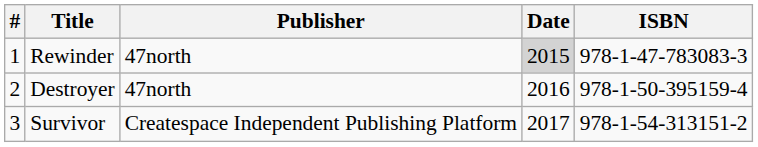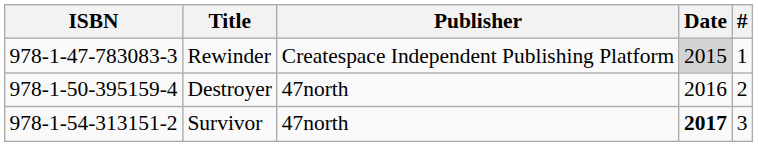columns swapped: # <-> ISBN
Rewinder | Publisher: 47north -> Createspace Independent Publishing Platform
Survivor | Publisher: Createspace Independent Publishing Platform -> 47north
Survivor | Date: normal -> bold
